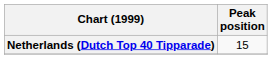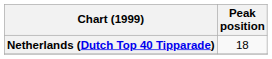Netherlands (Dutch Top 40 Tipparade) | Peak position: 15 -> 18
